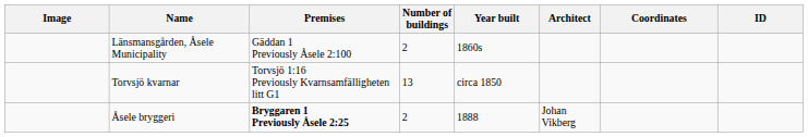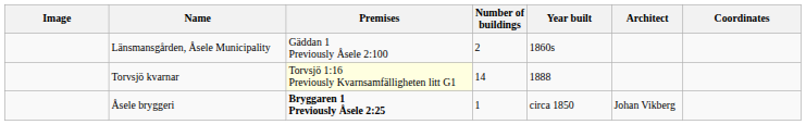- column: ID
Torvsjö kvarnar | Premises: no background -> lightyellow background
Torvsjö kvarnar | Number of buildings: 13 -> 14
Torvsjö kvarnar | Year built: circa 1850 -> 1888
Åsele bryggeri | Number of buildings: 2 -> 1
Åsele bryggeri | Year built: 1888 -> circa 1850
